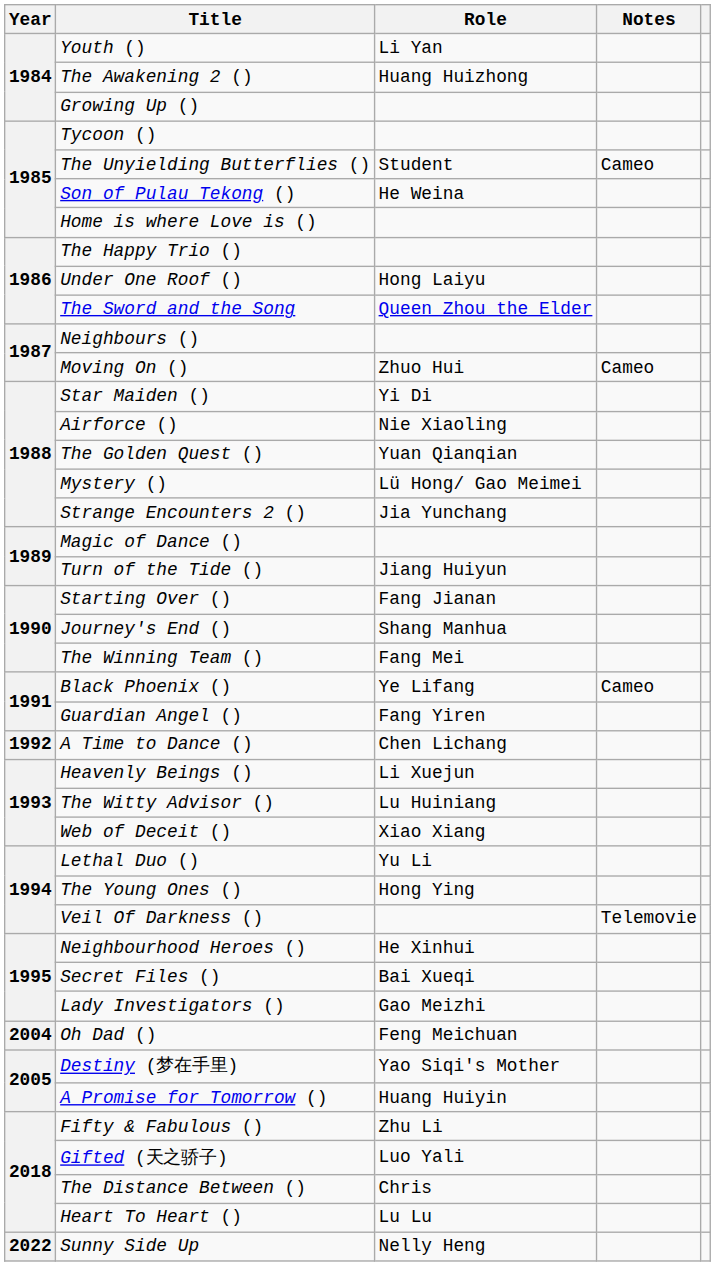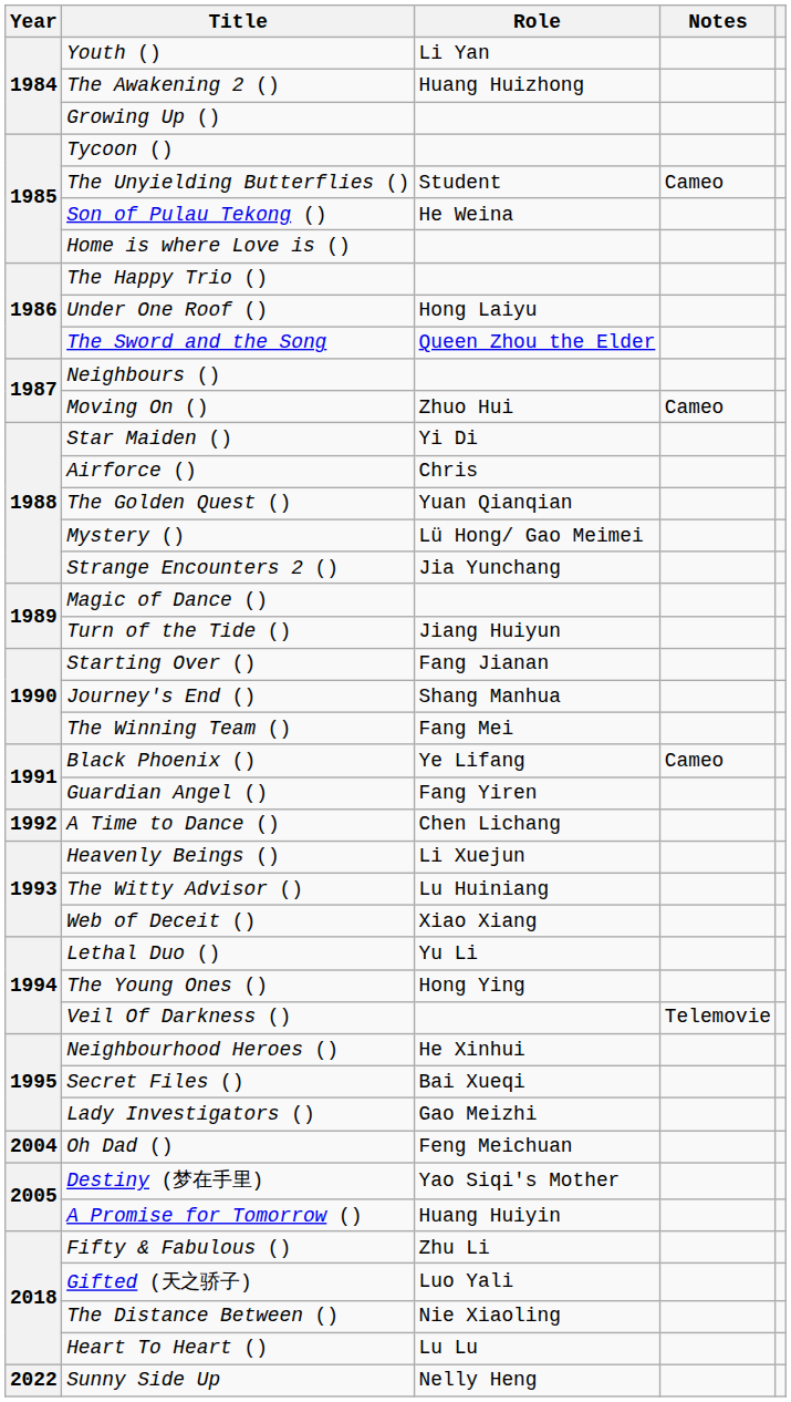Airforce () | Role: Nie Xiaoling -> Chris
The Distance Between () | Role: Chris -> Nie Xiaoling
